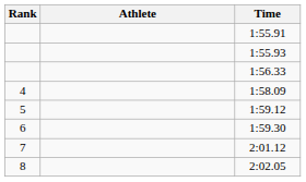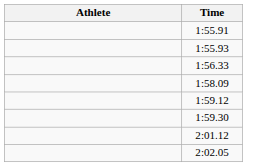- column: Rank | 4 | 5 | 6 | 7 | 8
